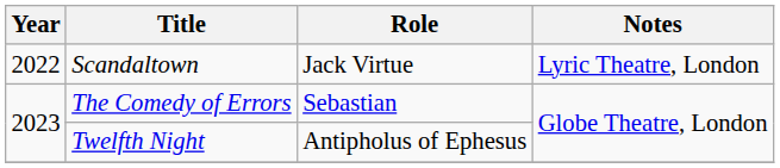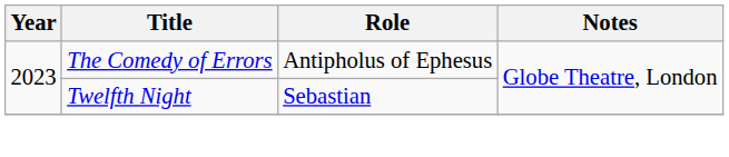- row: 2022 | Scandaltown | Jack Virtue | Lyric Theatre, London
The Comedy of Errors | Role: Sebastian -> Antipholus of Ephesus
Twelfth Night | Role: Antipholus of Ephesus -> Sebastian
